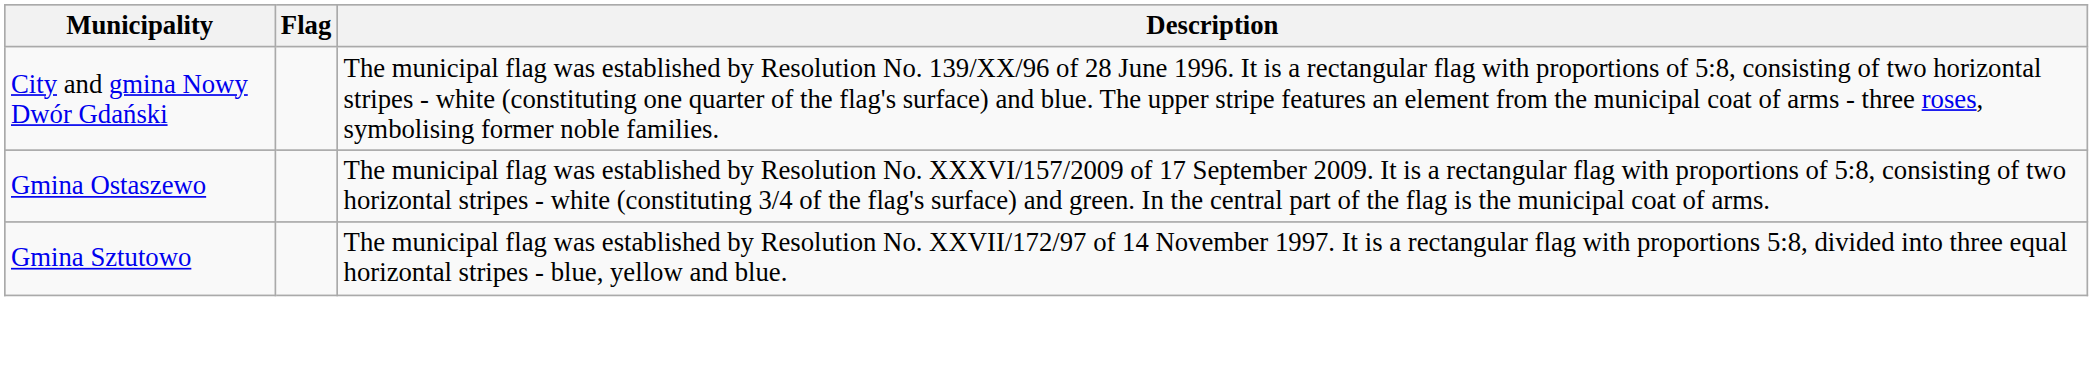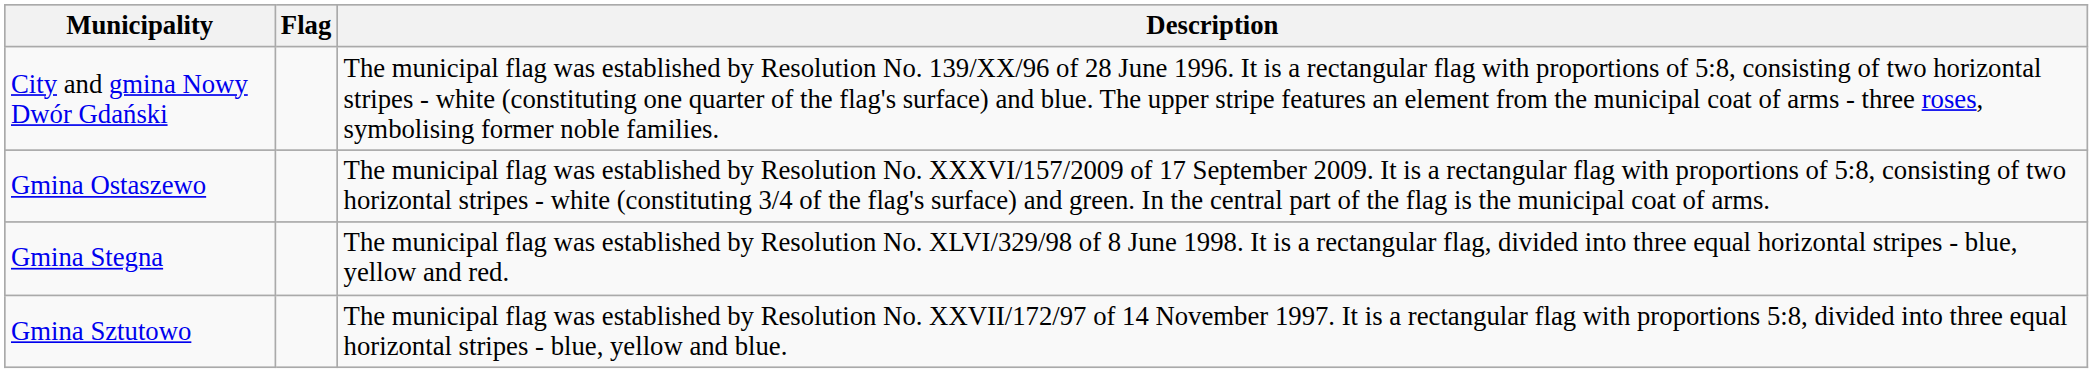+ row: Gmina Stegna | The municipal flag was established by Resolution No. XLVI/329/98 of 8 June 1998. It is a rectangular flag, divided into three equal horizontal stripes - blue, yellow and red.
